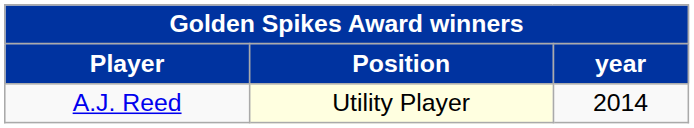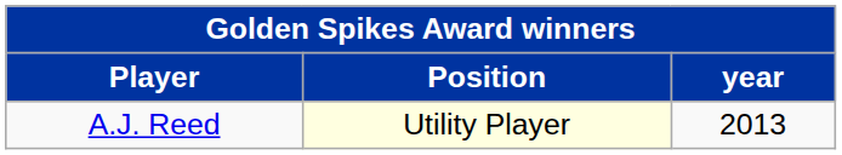A.J. Reed | year: 2014 -> 2013
